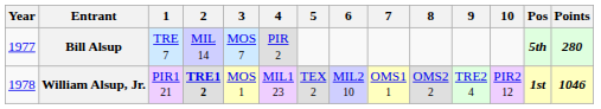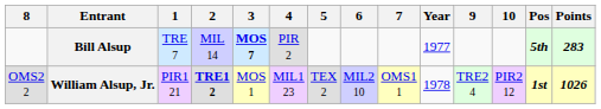columns swapped: Year <-> 8
Bill Alsup | 3: normal -> bold
Bill Alsup | Points: 280 -> 283
William Alsup, Jr. | Points: 1046 -> 1026
